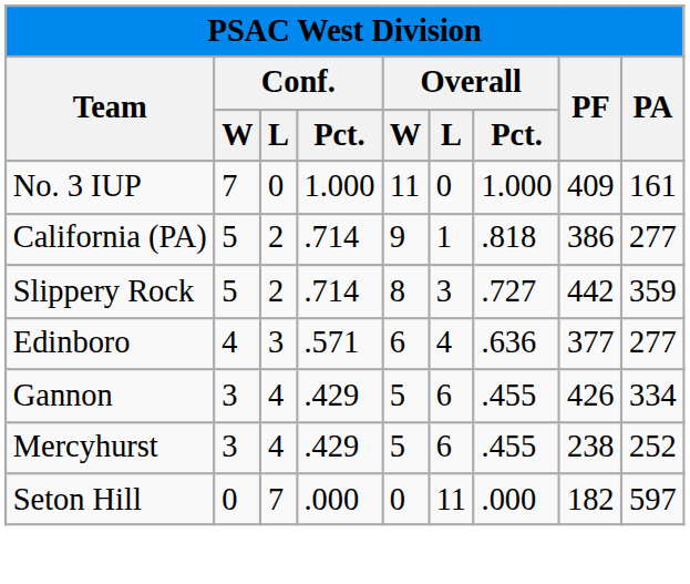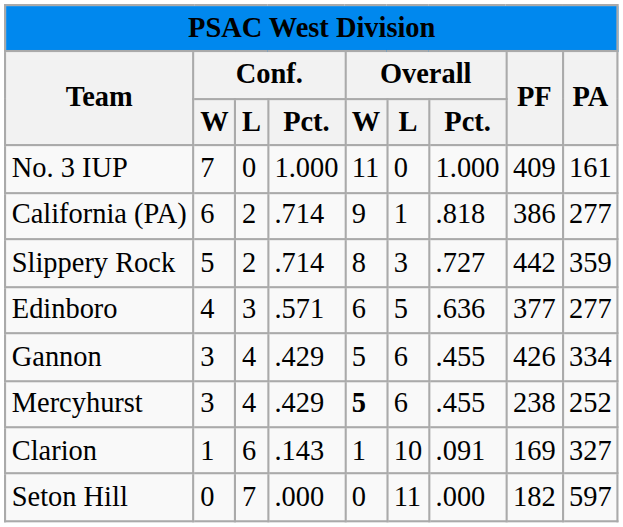California (PA) | Conf. / W: 5 -> 6
Edinboro | Overall / L: 4 -> 5
Mercyhurst | Overall / W: normal -> bold
+ row: Clarion | 1 | 6 | .143 | 1 | 10 | .091 | 169 | 327
